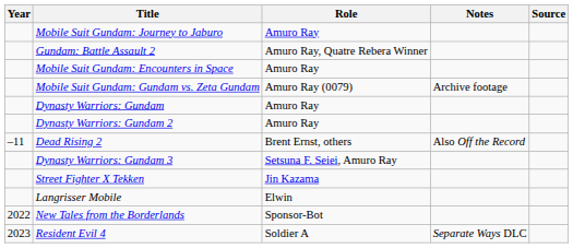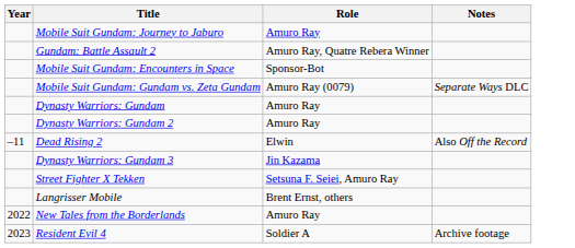- column: Source
Mobile Suit Gundam: Encounters in Space | Role: Amuro Ray -> Sponsor-Bot
Mobile Suit Gundam: Gundam vs. Zeta Gundam | Notes: Archive footage -> Separate Ways DLC
Dead Rising 2 | Role: Brent Ernst, others -> Elwin
Dynasty Warriors: Gundam 3 | Role: Setsuna F. Seiei, Amuro Ray -> Jin Kazama
Street Fighter X Tekken | Role: Jin Kazama -> Setsuna F. Seiei, Amuro Ray
Langrisser Mobile | Role: Elwin -> Brent Ernst, others
New Tales from the Borderlands | Role: Sponsor-Bot -> Amuro Ray
Resident Evil 4 | Notes: Separate Ways DLC -> Archive footage
